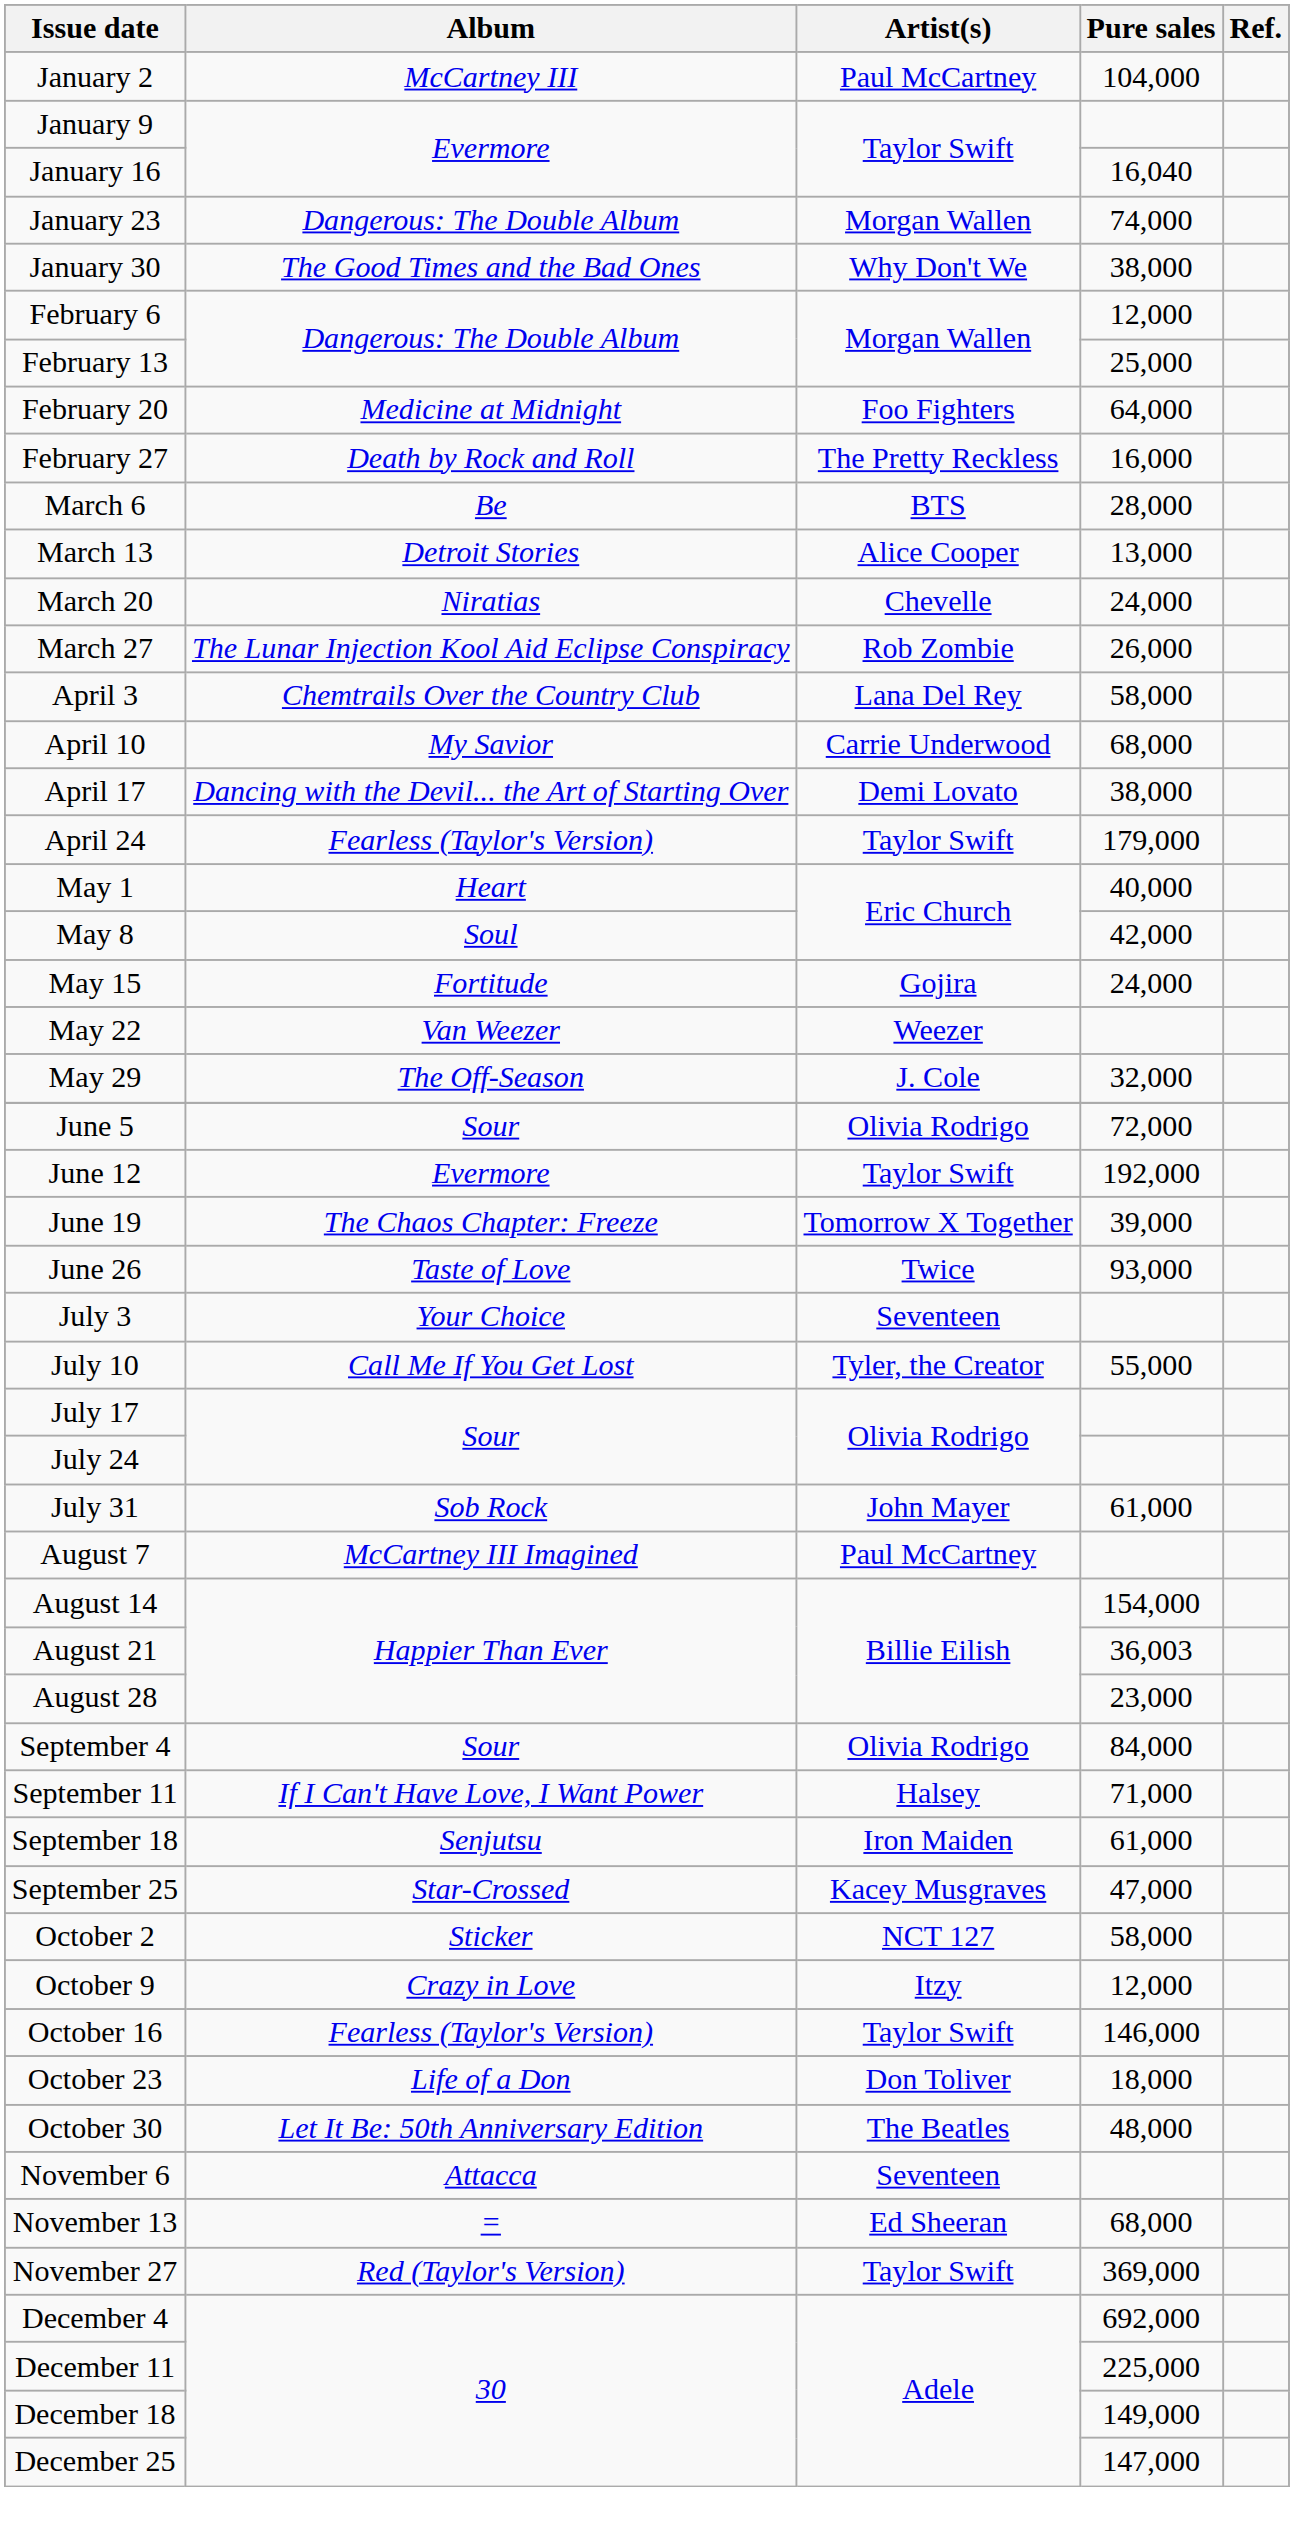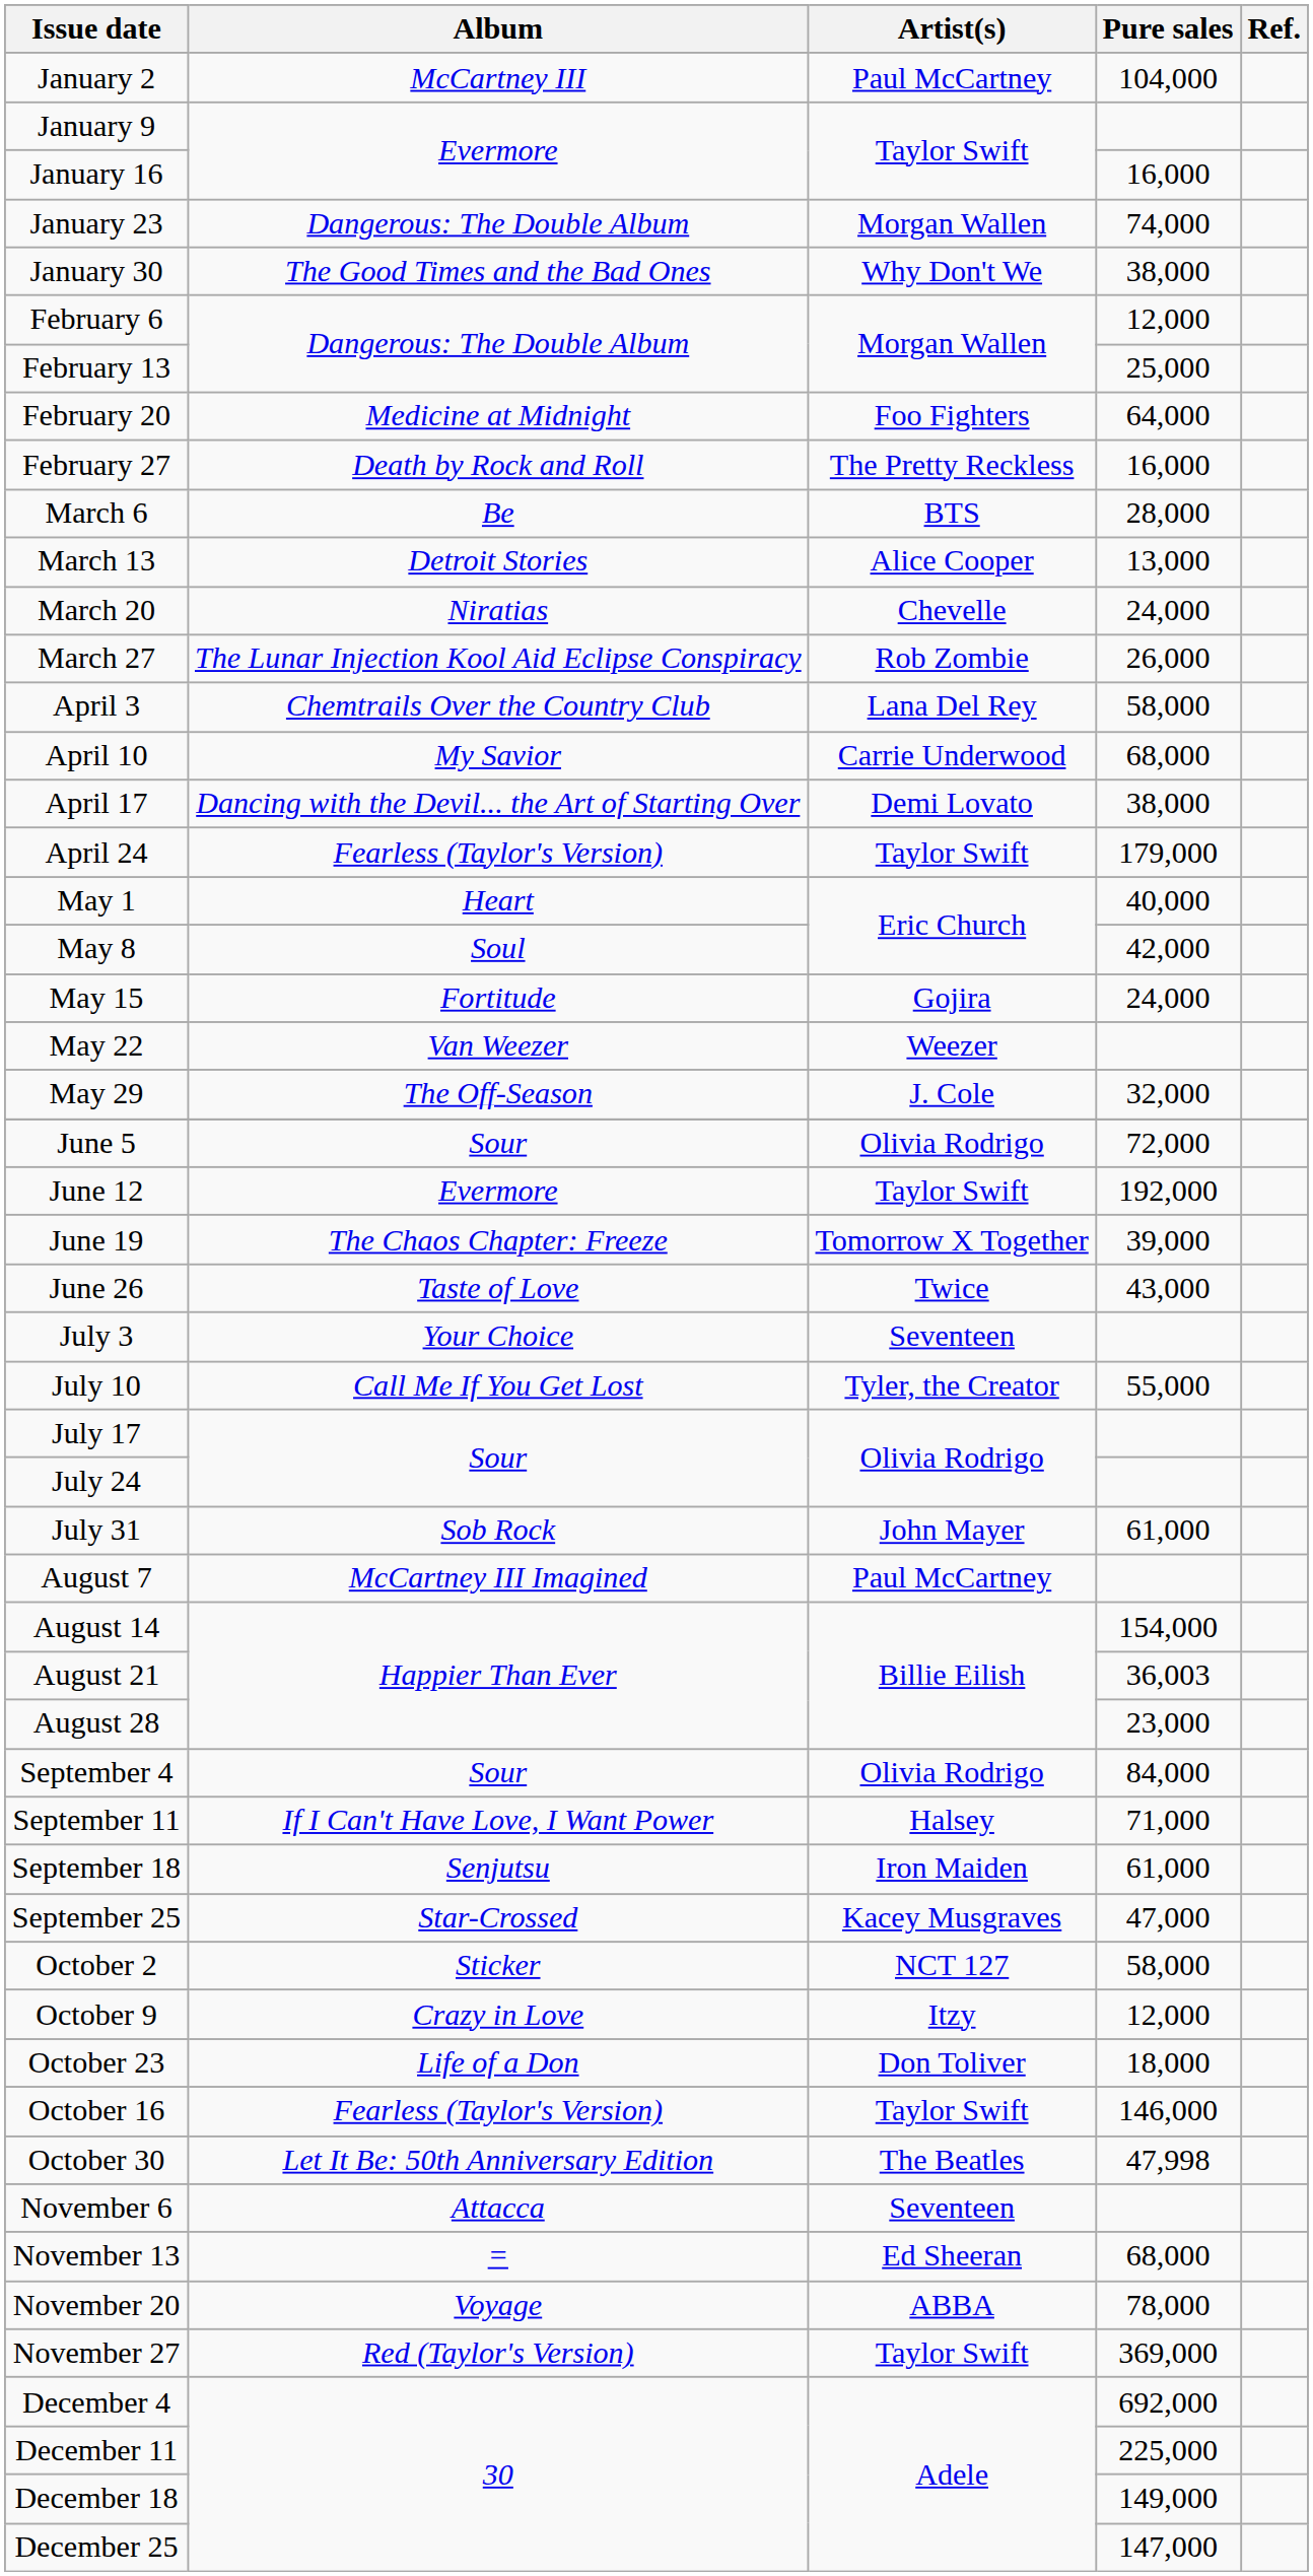January 16 | Pure sales: 16,040 -> 16,000
June 26 | Pure sales: 93,000 -> 43,000
rows swapped: October 16 <-> October 23
October 30 | Pure sales: 48,000 -> 47,998
+ row: November 20 | Voyage | ABBA | 78,000
